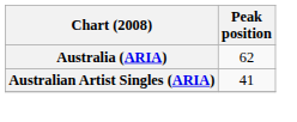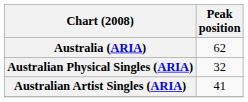+ row: Australian Physical Singles (ARIA) | 32
